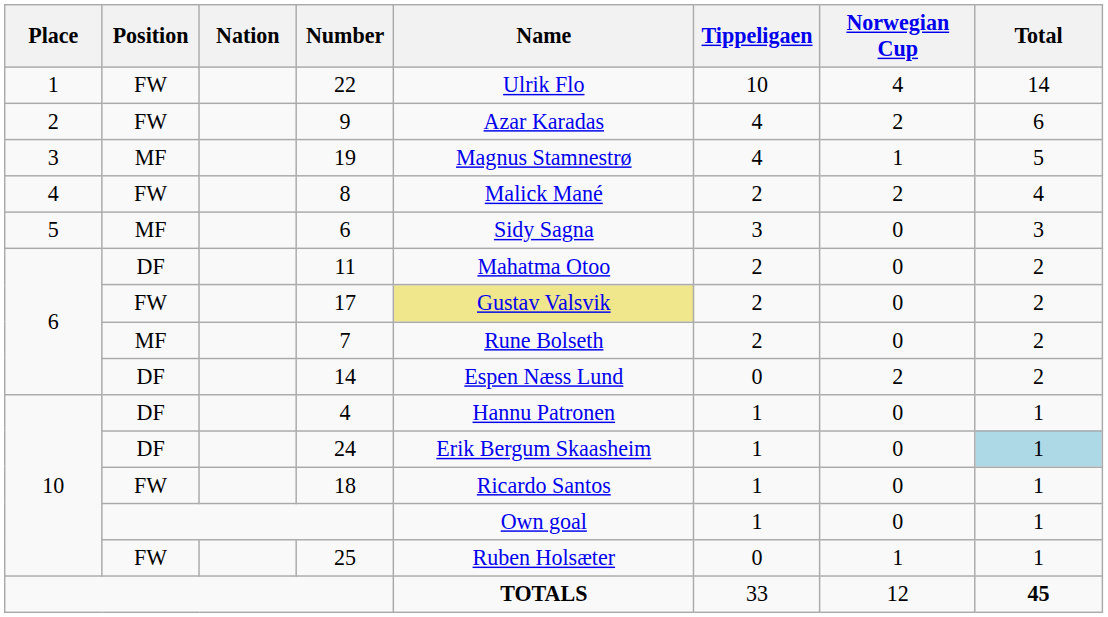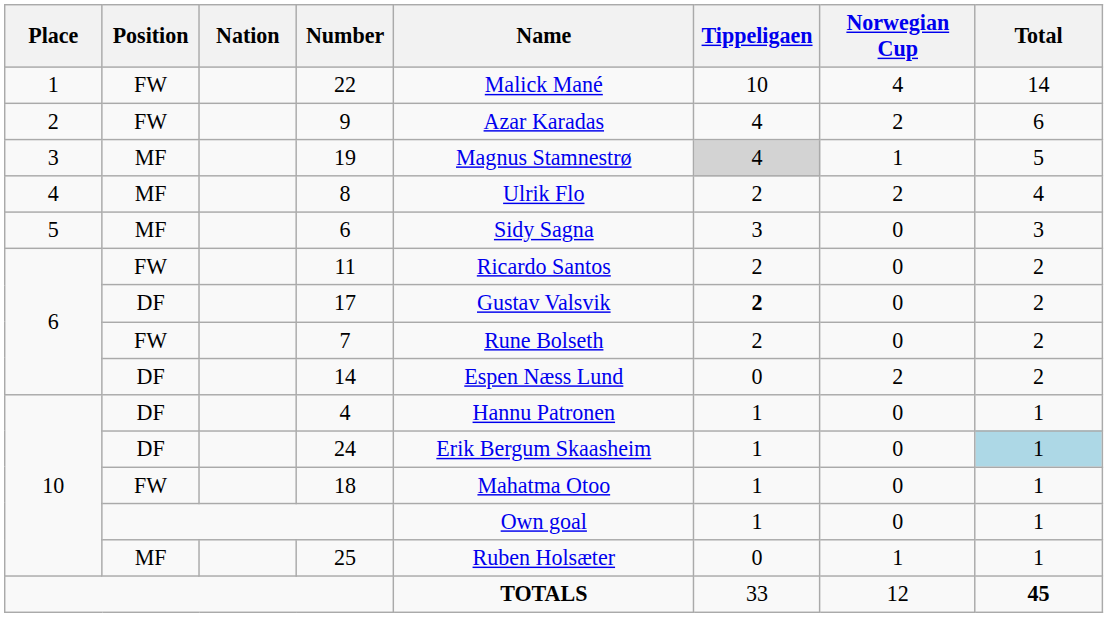22 | Name: Ulrik Flo -> Malick Mané
19 | Tippeligaen: no background -> lightgrey background
8 | Position: FW -> MF
8 | Name: Malick Mané -> Ulrik Flo
11 | Position: DF -> FW
11 | Name: Mahatma Otoo -> Ricardo Santos
17 | Position: FW -> DF
17 | Name: khaki background -> no background
17 | Tippeligaen: normal -> bold
7 | Position: MF -> FW
18 | Name: Ricardo Santos -> Mahatma Otoo
25 | Position: FW -> MF
